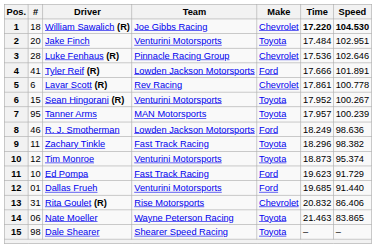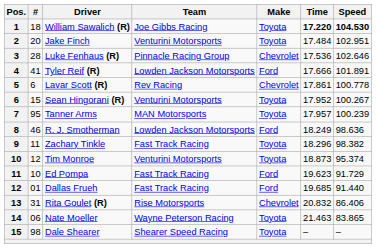William Sawalich (R) | Make: Chevrolet -> Toyota
Dallas Frueh | Team: Venturini Motorsports -> Fast Track Racing
